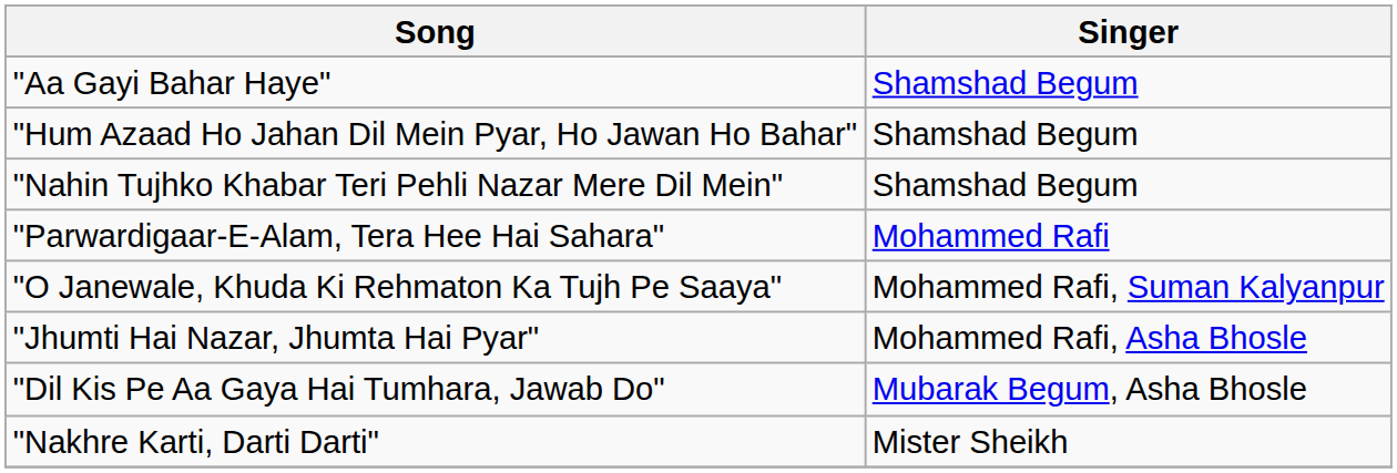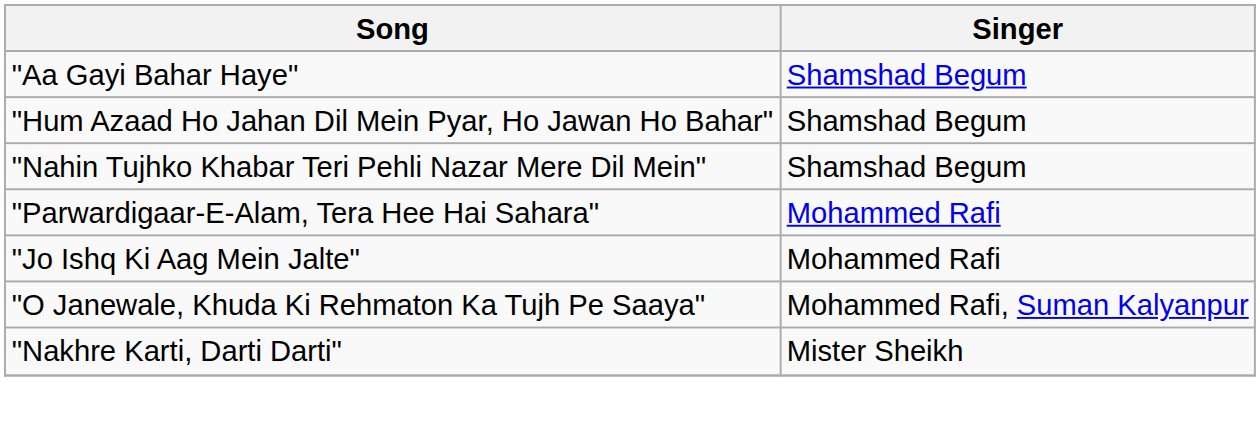+ row: "Jo Ishq Ki Aag Mein Jalte" | Mohammed Rafi
- row: "Jhumti Hai Nazar, Jhumta Hai Pyar" | Mohammed Rafi, Asha Bhosle
- row: "Dil Kis Pe Aa Gaya Hai Tumhara, Jawab Do" | Mubarak Begum, Asha Bhosle
